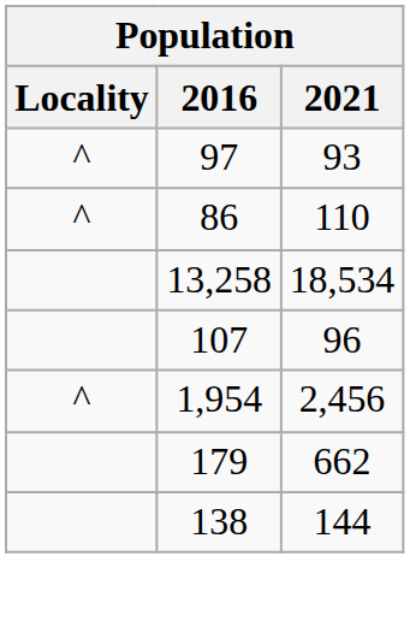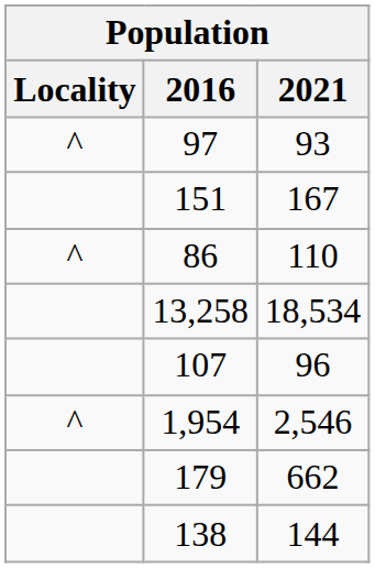+ row: 151 | 167
1,954 | 2021: 2,456 -> 2,546
